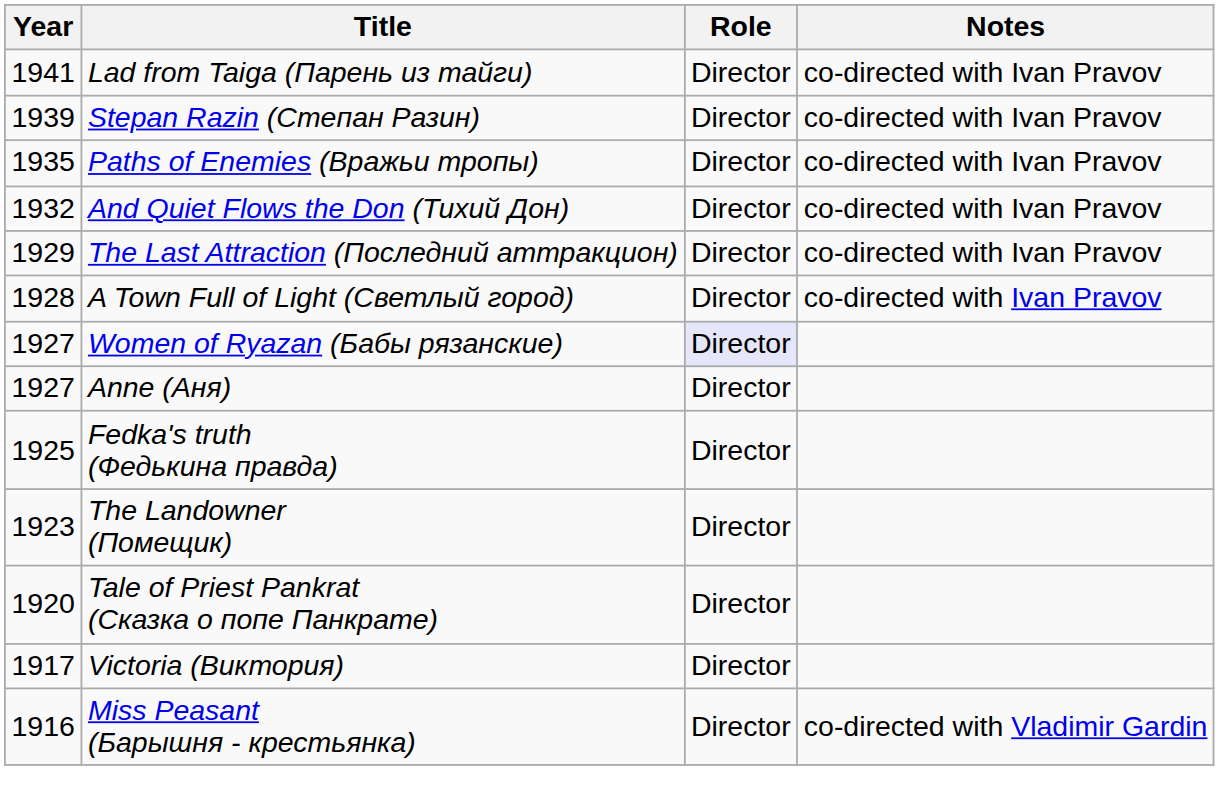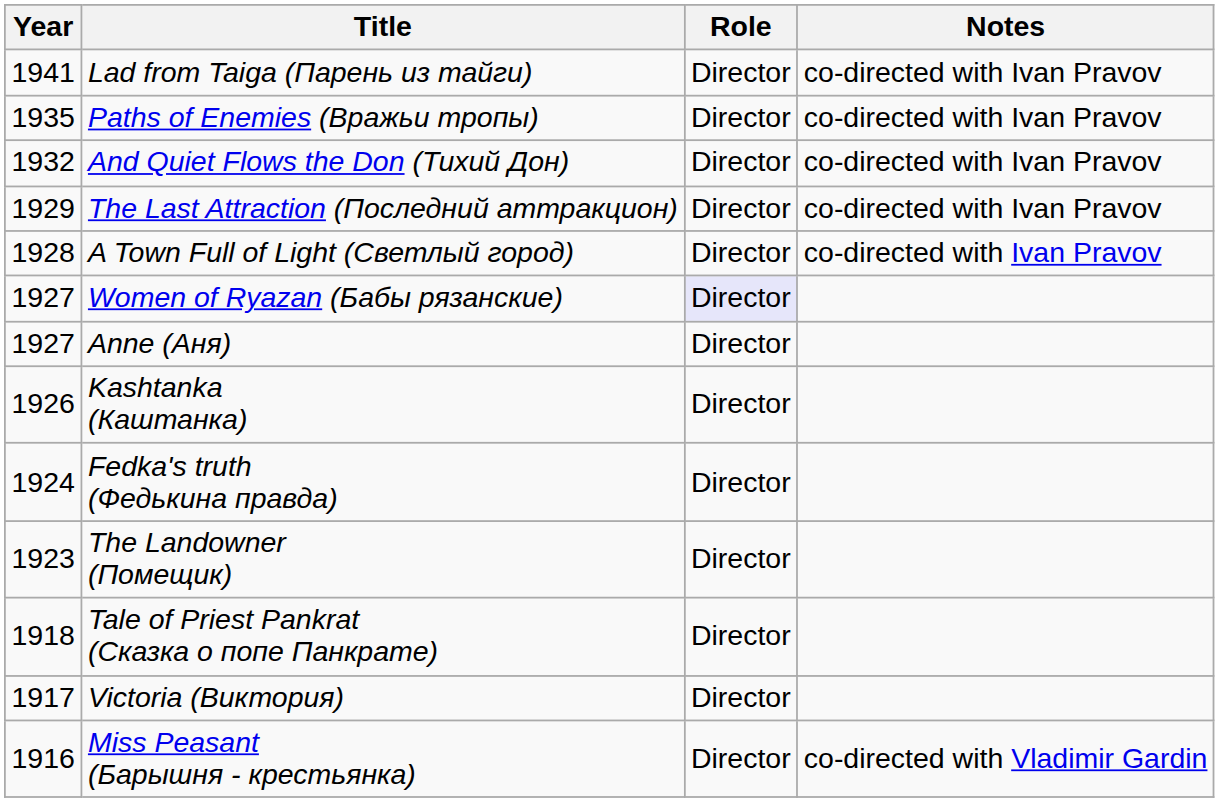- row: 1939 | Stepan Razin (Степан Разин) | Director | co-directed with Ivan Pravov
+ row: 1926 | Kashtanka (Каштанка) | Director
Fedka's truth (Федькина правда) | Year: 1925 -> 1924
Tale of Priest Pankrat (Сказка о попе Панкрате) | Year: 1920 -> 1918
